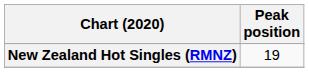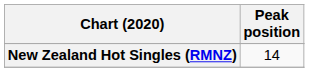New Zealand Hot Singles (RMNZ) | Peak position: 19 -> 14
